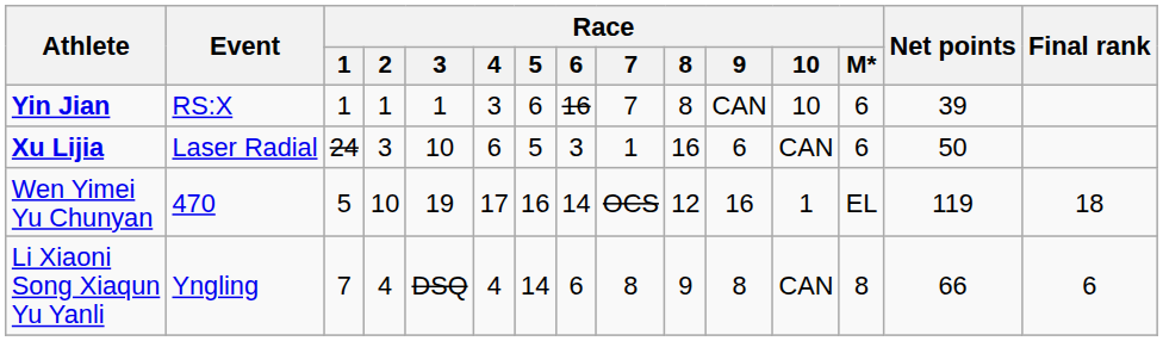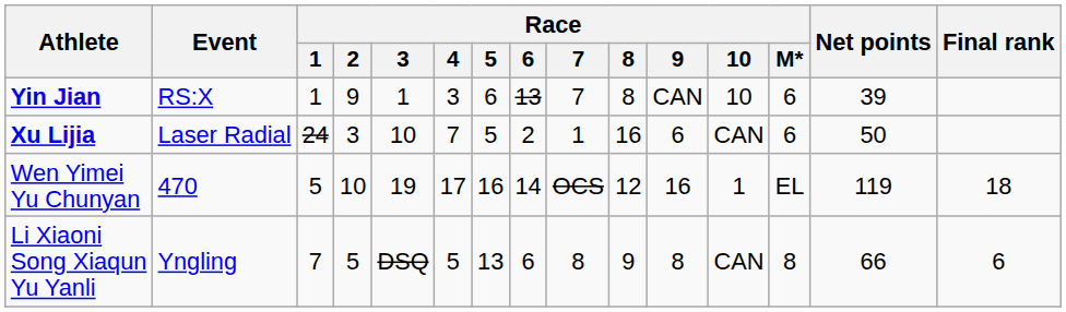Yin Jian | Race / 2: 1 -> 9
Yin Jian | Race / 6: 16 -> 13
Xu Lijia | Race / 4: 6 -> 7
Xu Lijia | Race / 6: 3 -> 2
Li Xiaoni Song Xiaqun Yu Yanli | Race / 2: 4 -> 5
Li Xiaoni Song Xiaqun Yu Yanli | Race / 4: 4 -> 5
Li Xiaoni Song Xiaqun Yu Yanli | Race / 5: 14 -> 13
